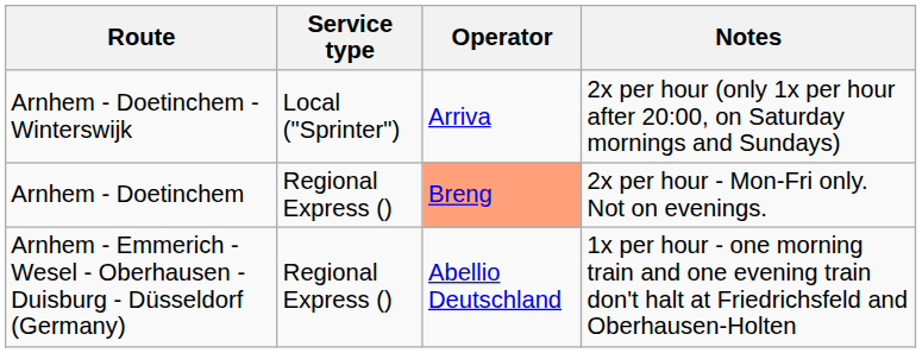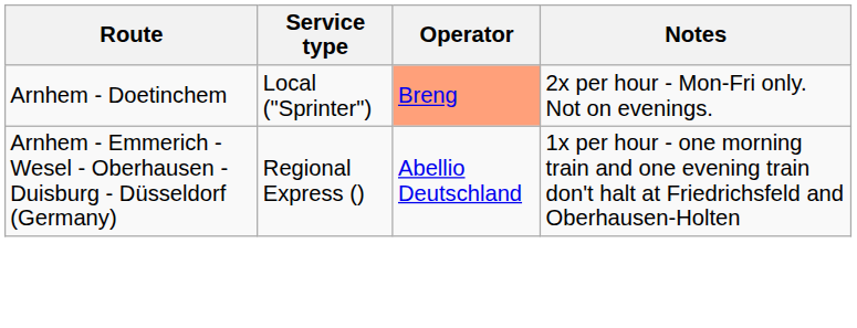- row: Arnhem - Doetinchem - Winterswijk | Local ("Sprinter") | Arriva | 2x per hour (only 1x per hour after 20:00, on Saturday mornings and Sundays)
Arnhem - Doetinchem | Service type: Regional Express () -> Local ("Sprinter")
